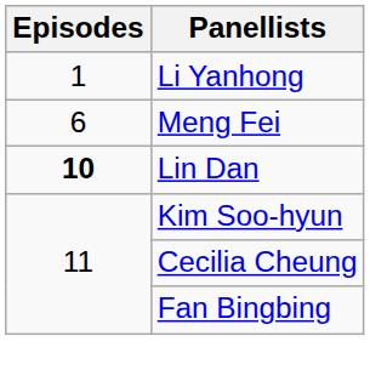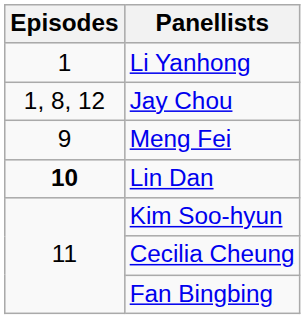+ row: 1, 8, 12 | Jay Chou
Meng Fei | Episodes: 6 -> 9
